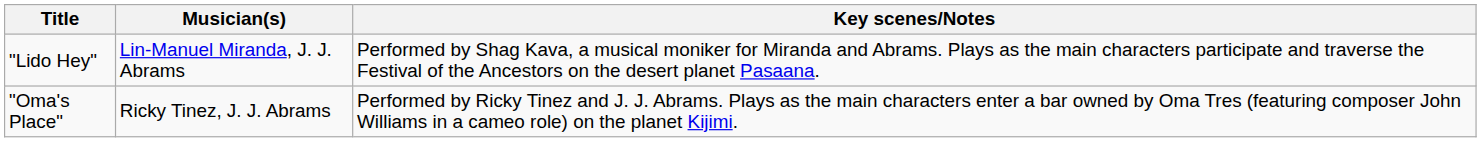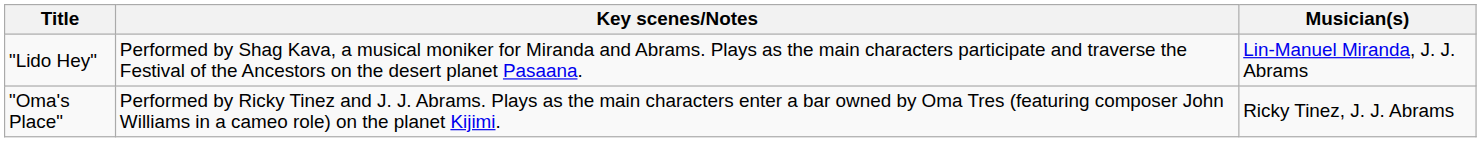columns swapped: Musician(s) <-> Key scenes/Notes
